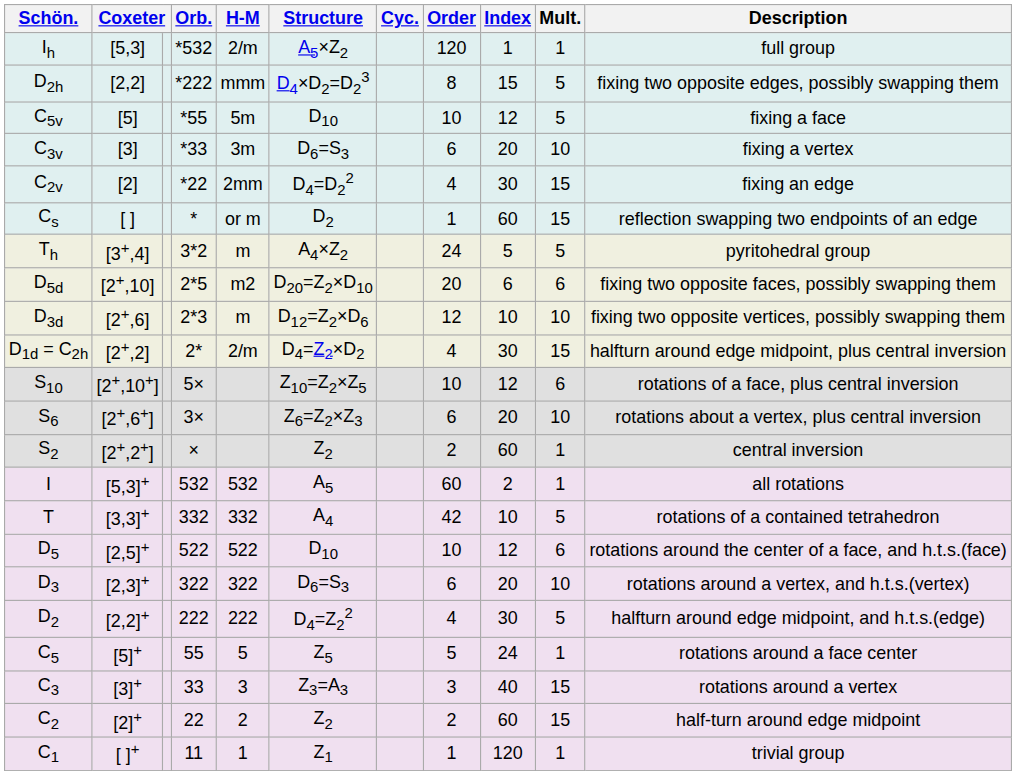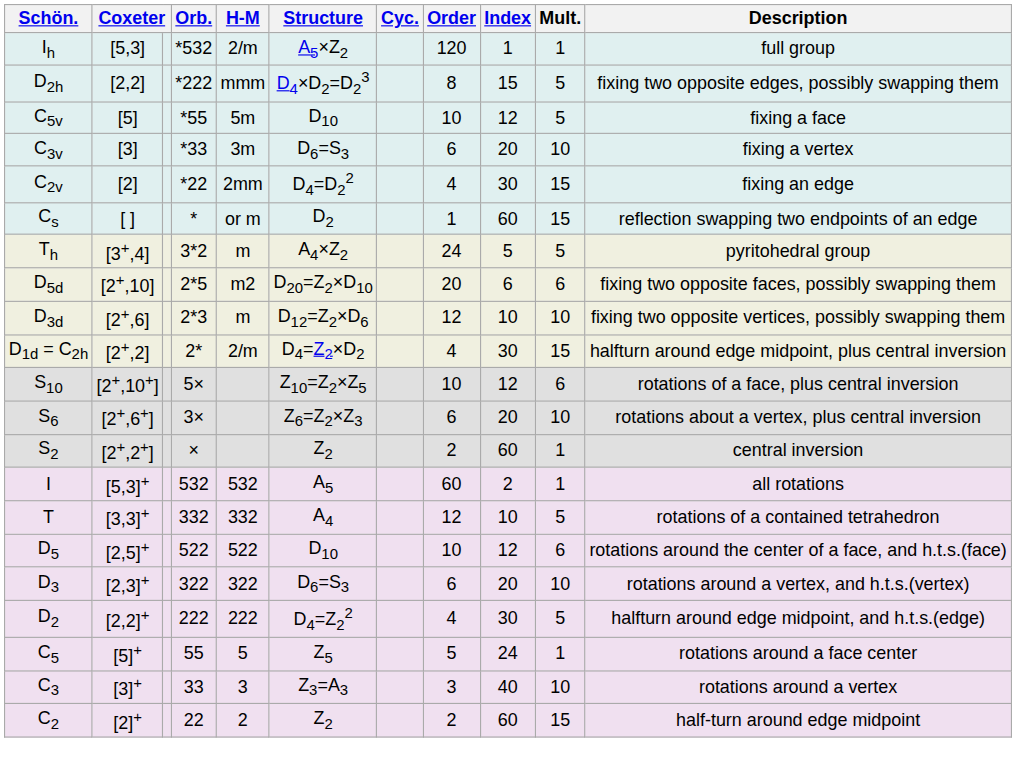T | Order: 42 -> 12
C3 | Mult.: 15 -> 10
- row: C1 | [ ]+ | 11 | 1 | Z1 | 1 | 120 | 1 | trivial group
